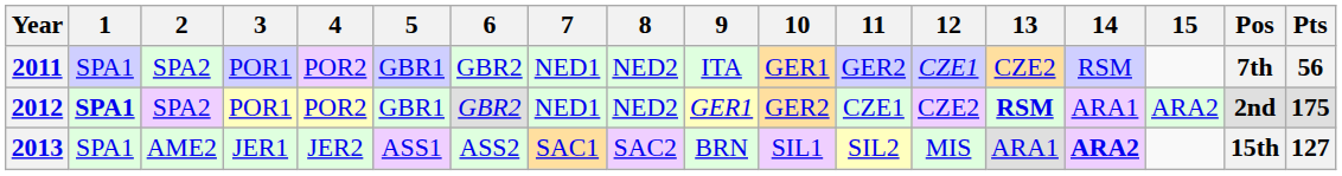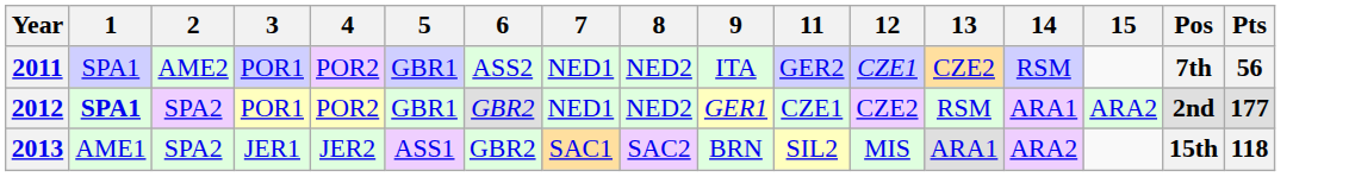- column: 10 | GER1 | GER2 | SIL1
2011 | 2: SPA2 -> AME2
2011 | 6: GBR2 -> ASS2
2012 | 13: bold -> normal
2012 | Pts: 175 -> 177
2013 | 1: SPA1 -> AME1
2013 | 2: AME2 -> SPA2
2013 | 6: ASS2 -> GBR2
2013 | 14: bold -> normal
2013 | Pts: 127 -> 118
